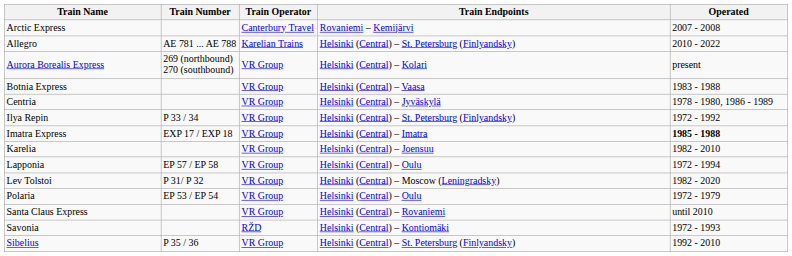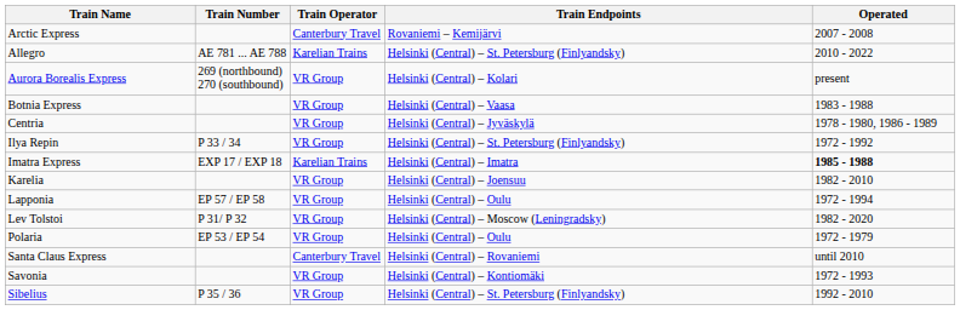Imatra Express | Train Operator: VR Group -> Karelian Trains
Santa Claus Express | Train Operator: VR Group -> Canterbury Travel
Savonia | Train Operator: RŽD -> VR Group
